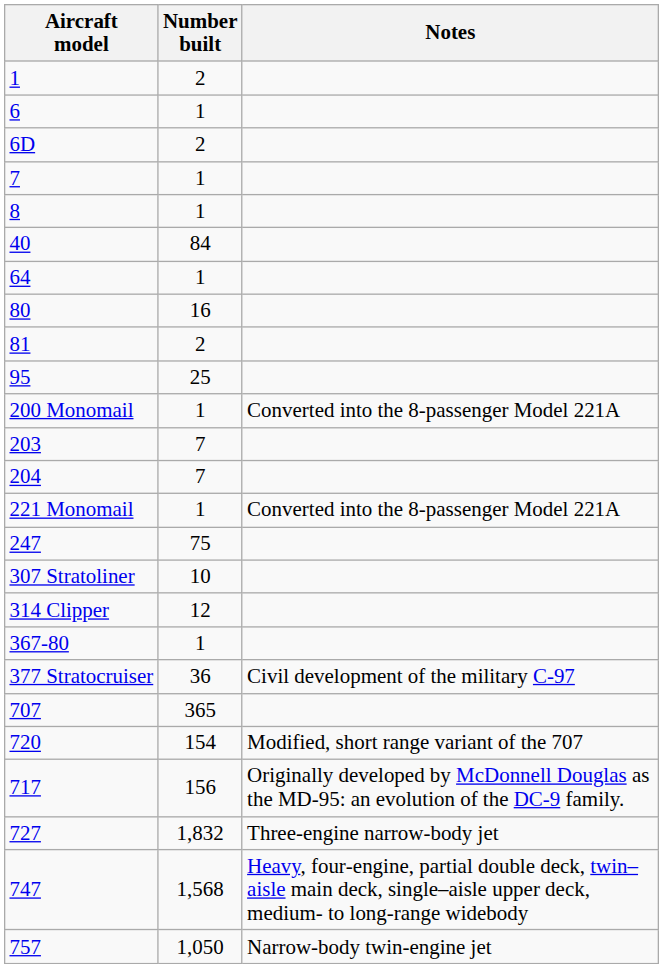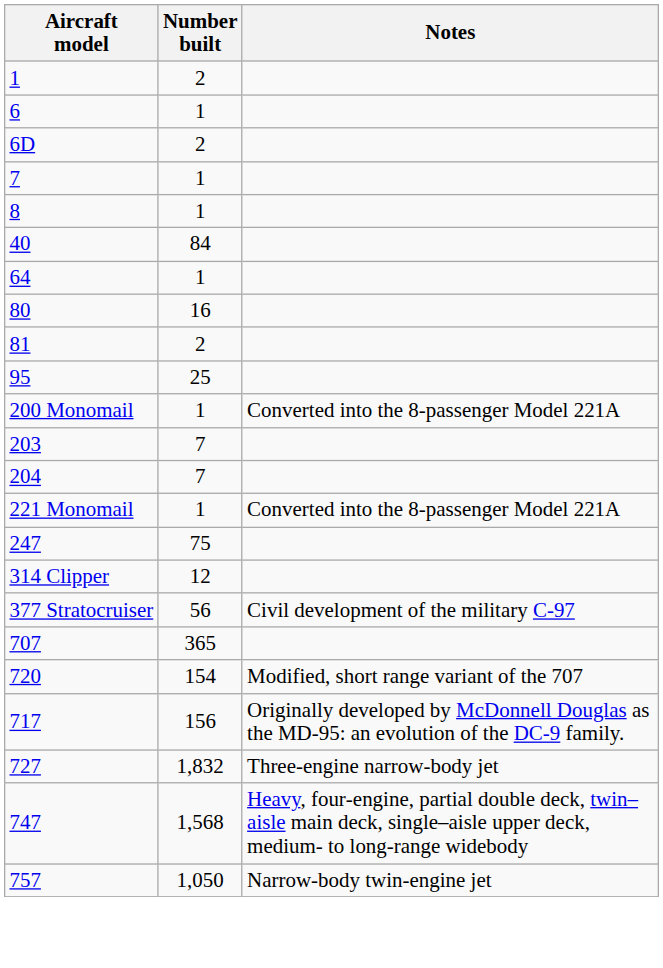- row: 307 Stratoliner | 10
- row: 367-80 | 1
377 Stratocruiser | Number built: 36 -> 56
